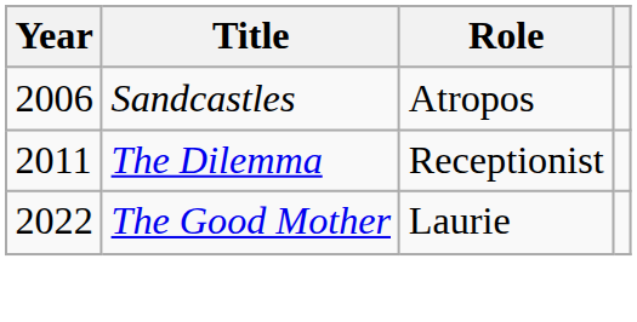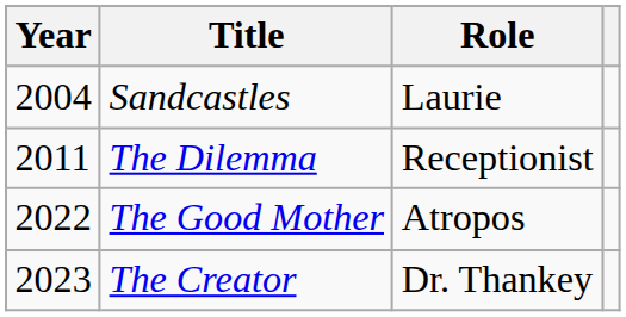Sandcastles | Year: 2006 -> 2004
Sandcastles | Role: Atropos -> Laurie
The Good Mother | Role: Laurie -> Atropos
+ row: 2023 | The Creator | Dr. Thankey
